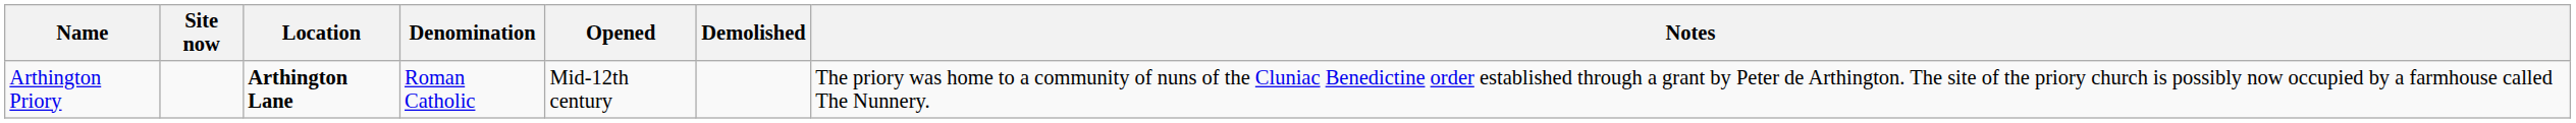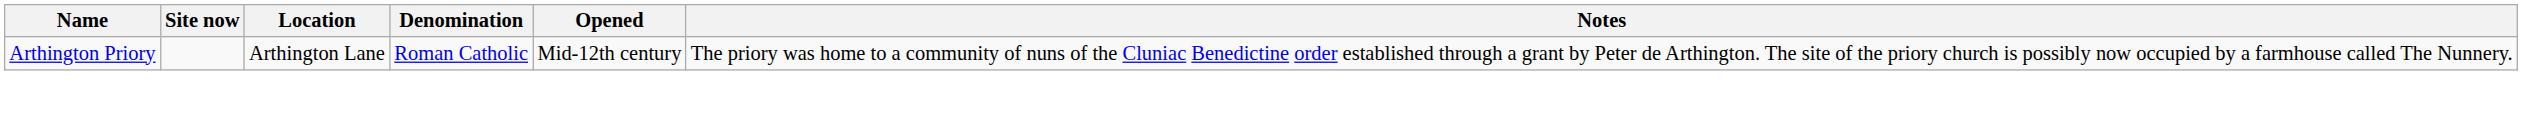- column: Demolished
Arthington Priory | Location: bold -> normal
